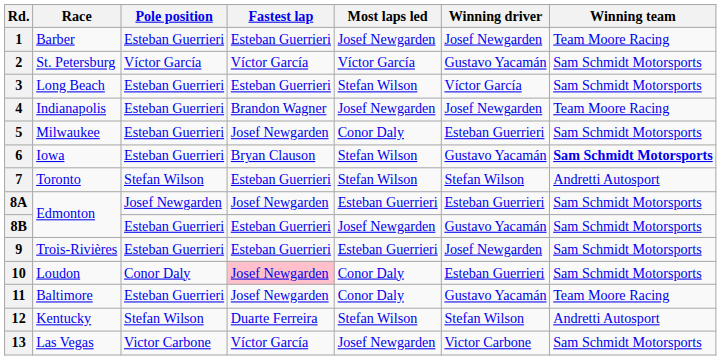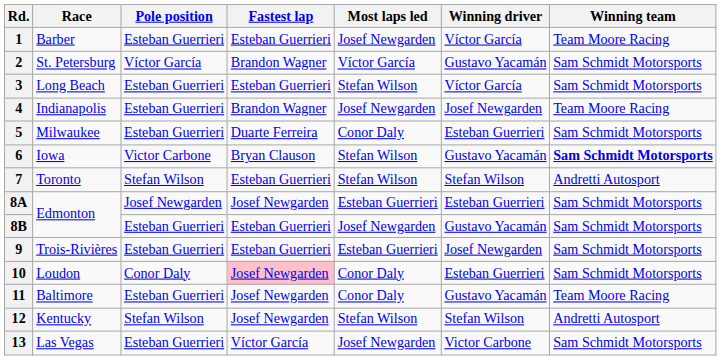1 | Winning driver: Josef Newgarden -> Víctor García
2 | Fastest lap: Víctor García -> Brandon Wagner
5 | Fastest lap: Josef Newgarden -> Duarte Ferreira
6 | Pole position: Esteban Guerrieri -> Victor Carbone
12 | Fastest lap: Duarte Ferreira -> Josef Newgarden
13 | Pole position: Victor Carbone -> Esteban Guerrieri
